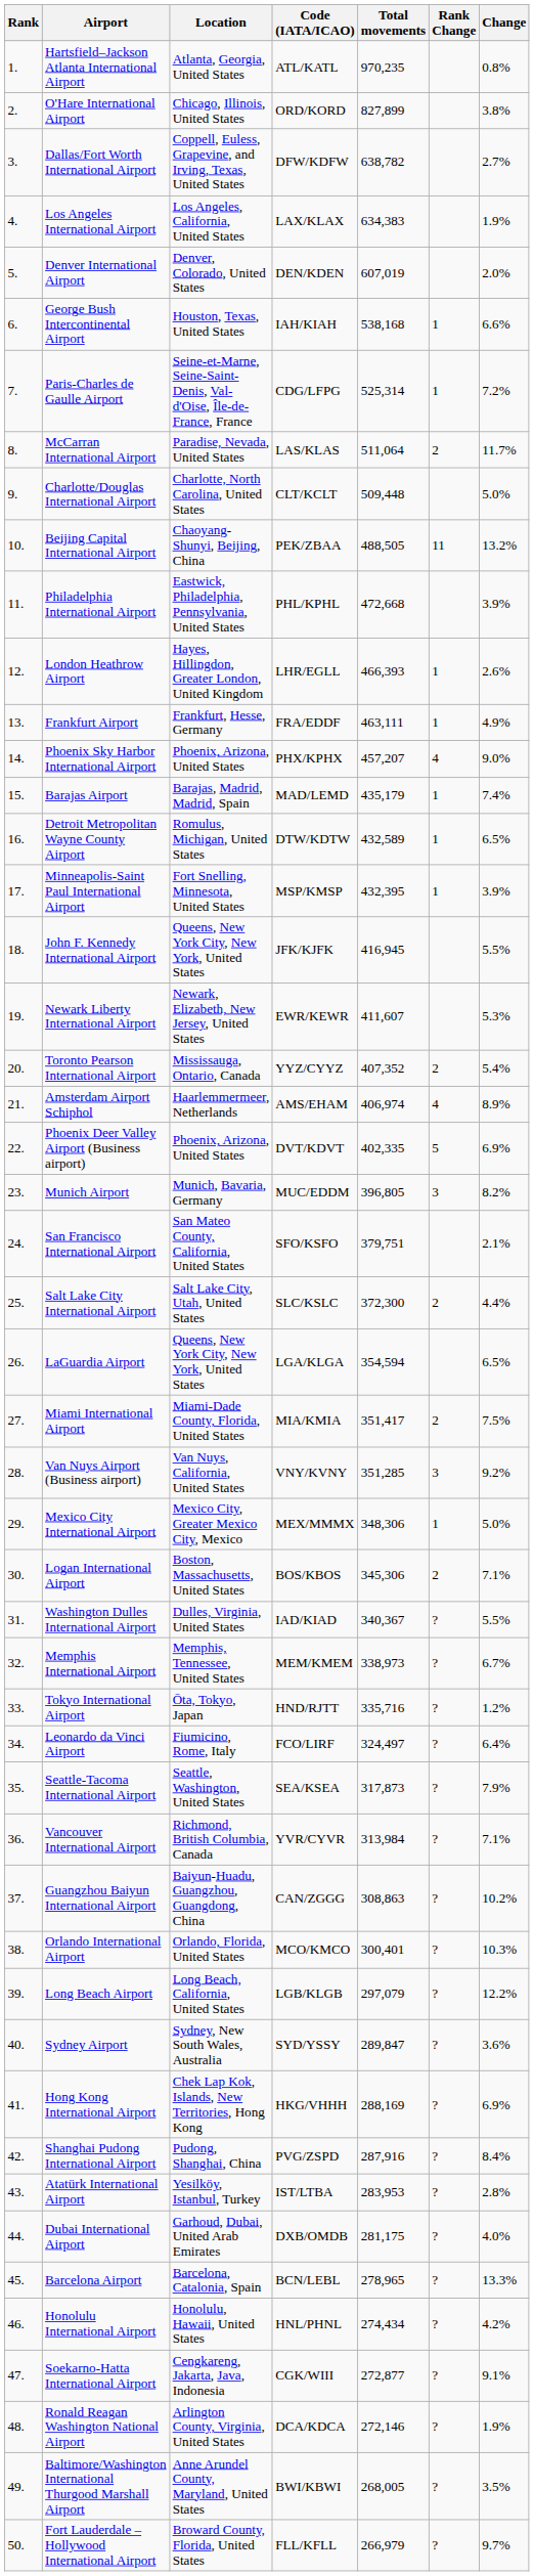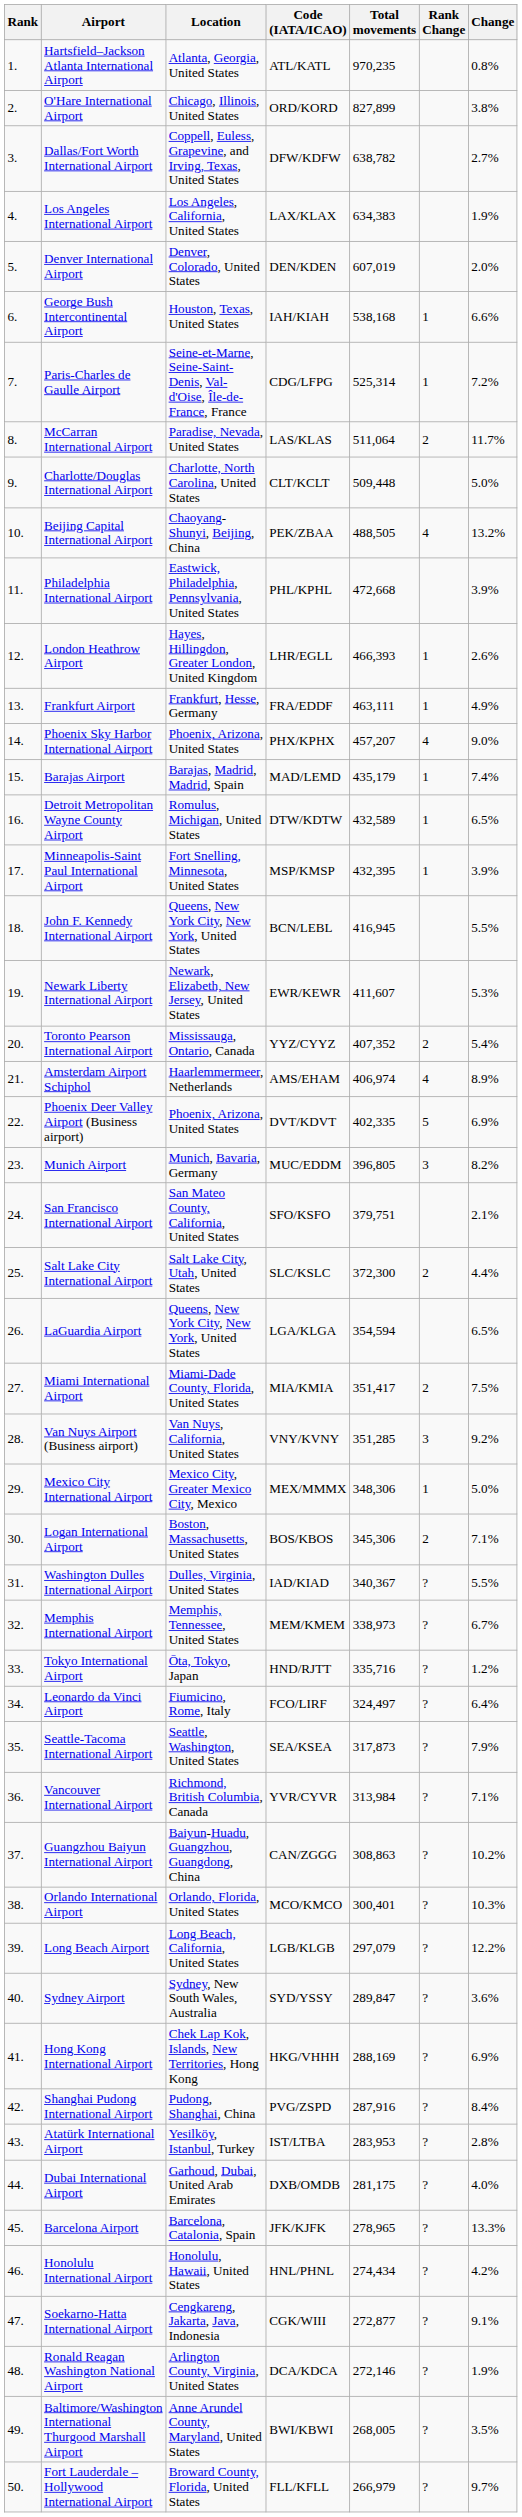Beijing Capital International Airport | Rank Change: 11 -> 4
John F. Kennedy International Airport | Code (IATA/ICAO): JFK/KJFK -> BCN/LEBL
Barcelona Airport | Code (IATA/ICAO): BCN/LEBL -> JFK/KJFK
